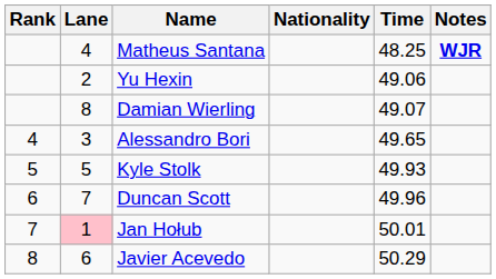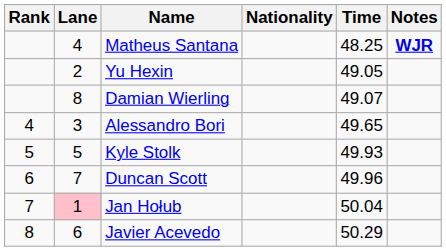Yu Hexin | Time: 49.06 -> 49.05
Jan Hołub | Time: 50.01 -> 50.04
